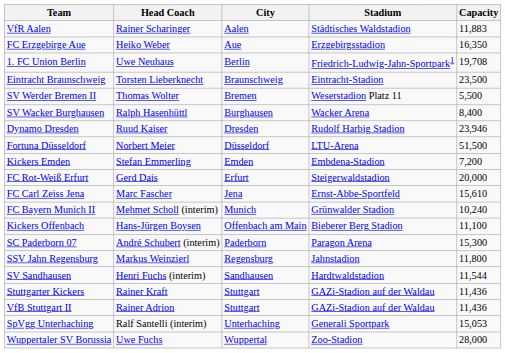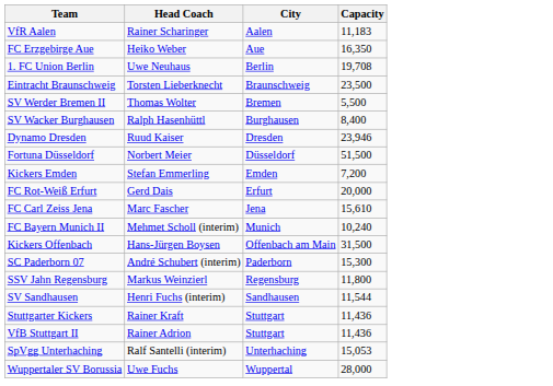- column: Stadium | Städtisches Waldstadion | Erzgebirgsstadion | Friedrich-Ludwig-Jahn-Sportpark1 | Eintracht-Stadion | Weserstadion Platz 11 | Wacker Arena | Rudolf Harbig Stadion | LTU-Arena | Embdena-Stadion | Steigerwaldstadion | Ernst-Abbe-Sportfeld | Grünwalder Stadion | Bieberer Berg Stadion | Paragon Arena | Jahnstadion | Hardtwaldstadion | GAZi-Stadion auf der Waldau | GAZi-Stadion auf der Waldau | Generali Sportpark | Zoo-Stadion
VfR Aalen | Capacity: 11,883 -> 11,183
Kickers Offenbach | Capacity: 11,100 -> 31,500
